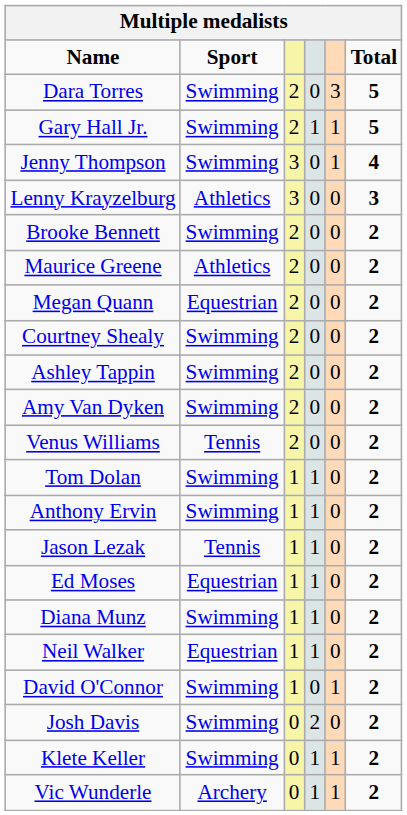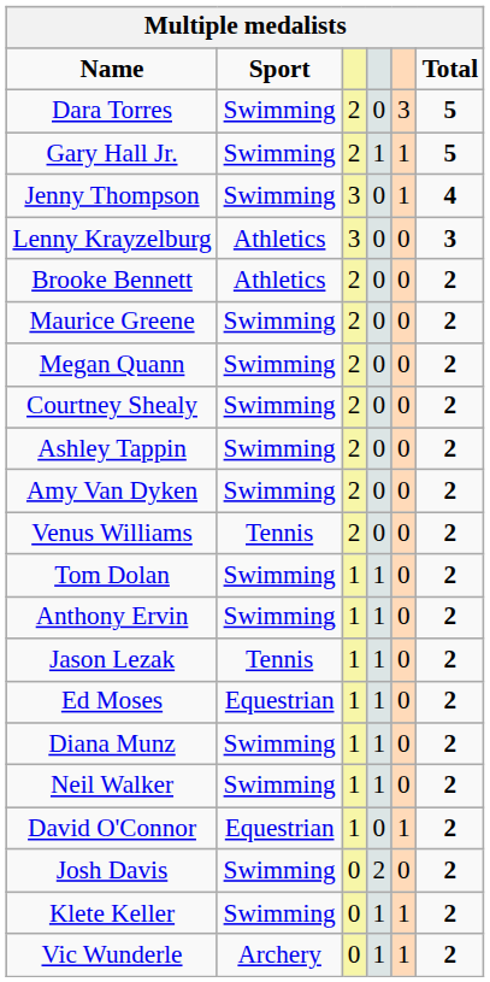Brooke Bennett | Sport: Swimming -> Athletics
Maurice Greene | Sport: Athletics -> Swimming
Megan Quann | Sport: Equestrian -> Swimming
Neil Walker | Sport: Equestrian -> Swimming
David O'Connor | Sport: Swimming -> Equestrian
